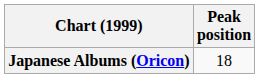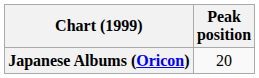Japanese Albums (Oricon) | Peak position: 18 -> 20
